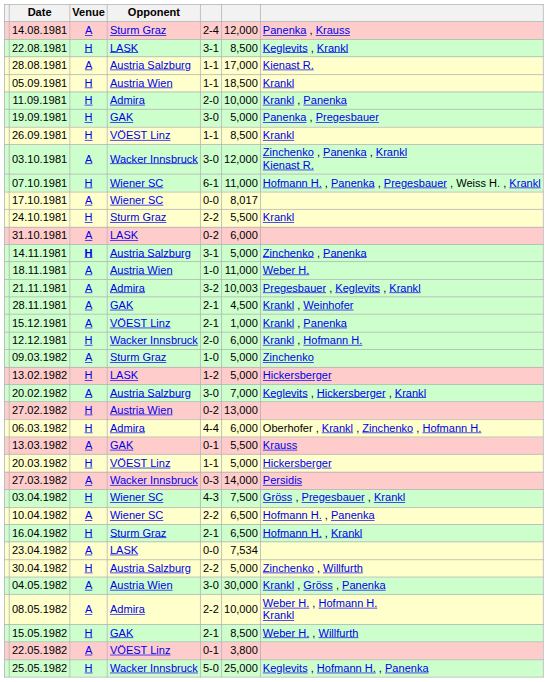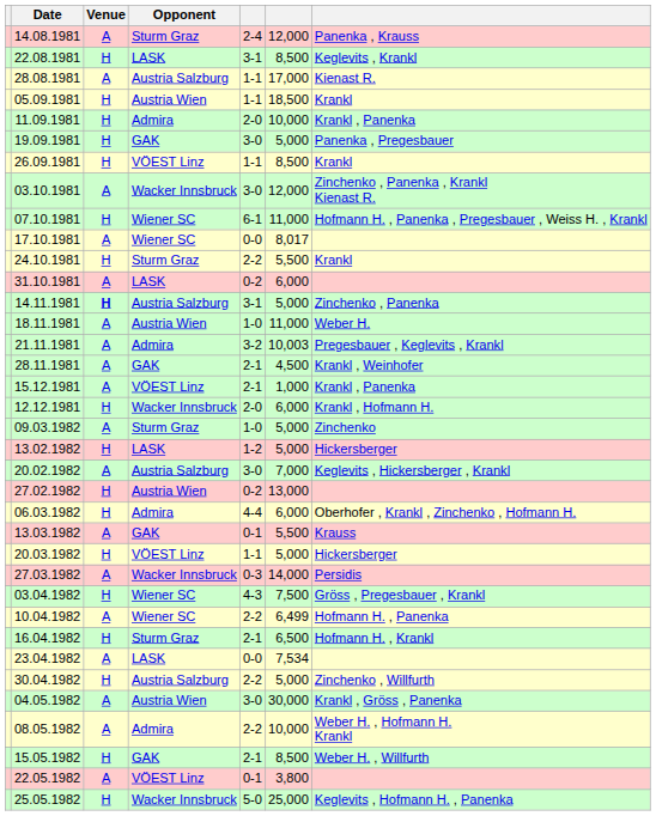10.04.1982 | column 6: 6,500 -> 6,499
